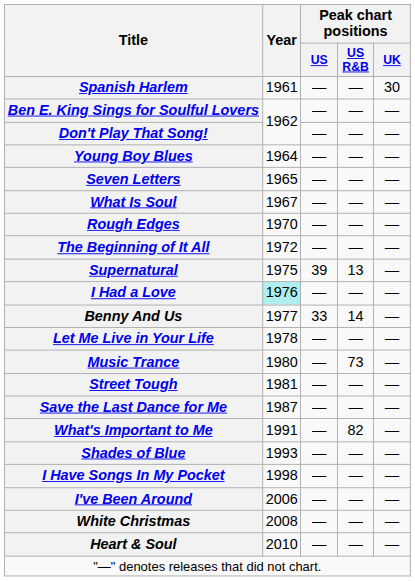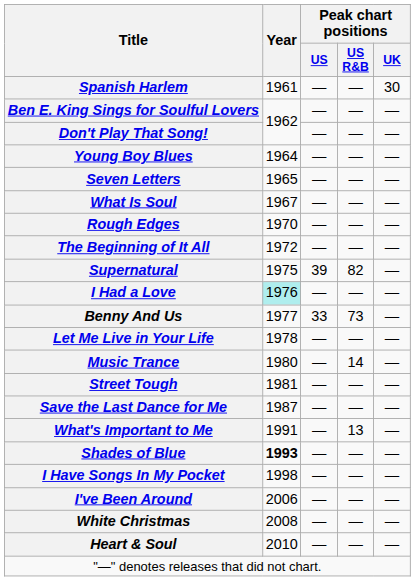Supernatural | Peak chart positions / US R&B: 13 -> 82
Benny And Us | Peak chart positions / US R&B: 14 -> 73
Music Trance | Peak chart positions / US R&B: 73 -> 14
What's Important to Me | Peak chart positions / US R&B: 82 -> 13
Shades of Blue | Year: normal -> bold
